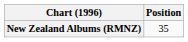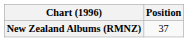New Zealand Albums (RMNZ) | Position: 35 -> 37
